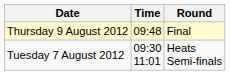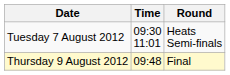rows swapped: Tuesday 7 August 2012 <-> Thursday 9 August 2012
